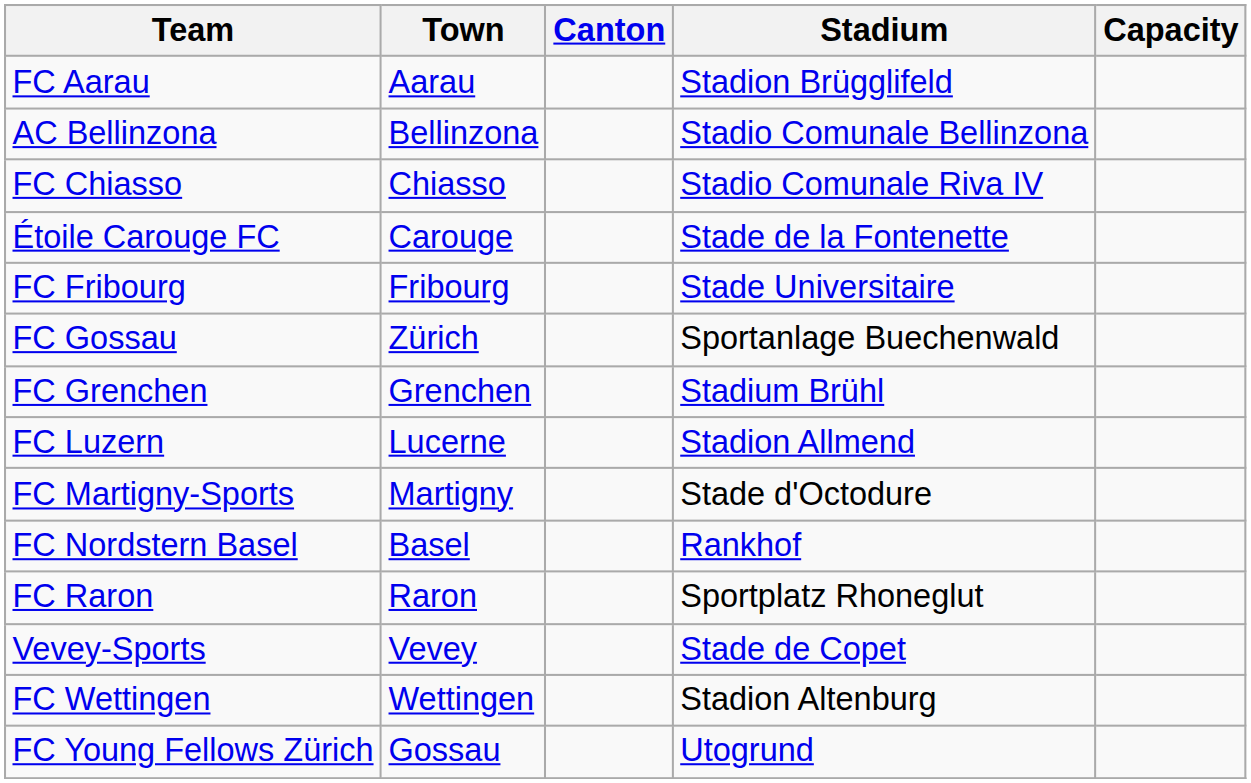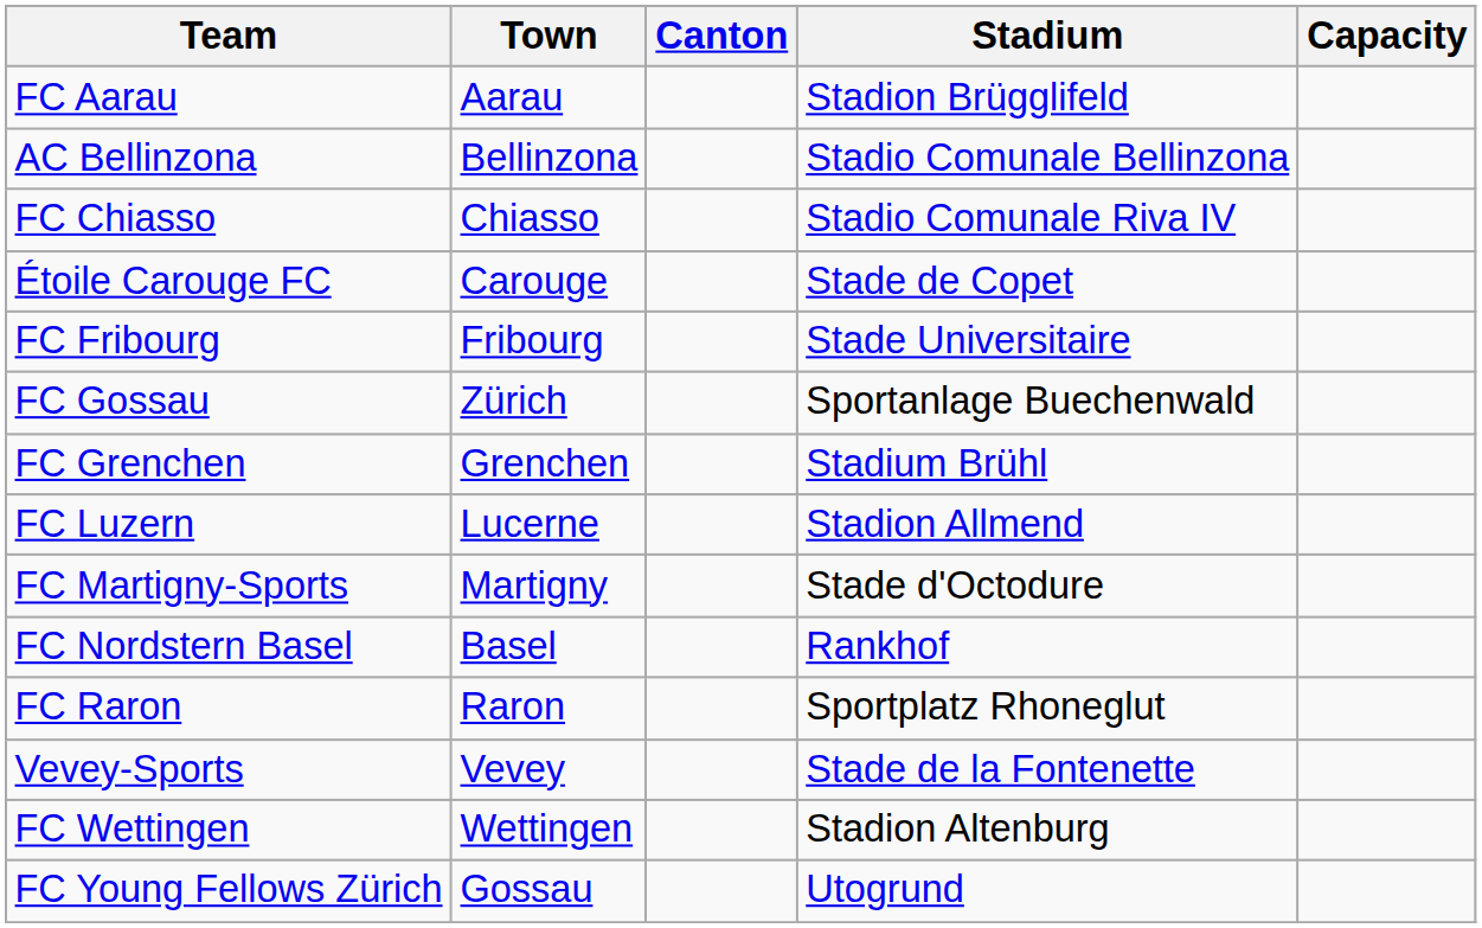Étoile Carouge FC | Stadium: Stade de la Fontenette -> Stade de Copet
Vevey-Sports | Stadium: Stade de Copet -> Stade de la Fontenette
